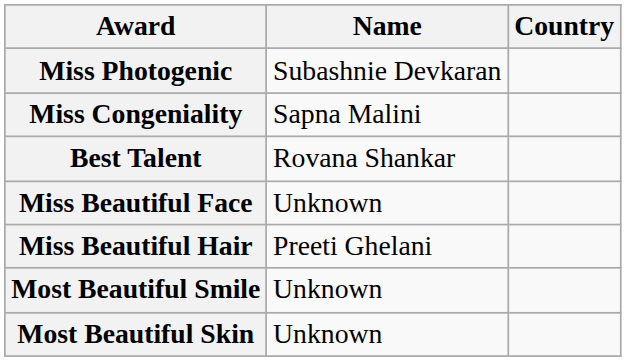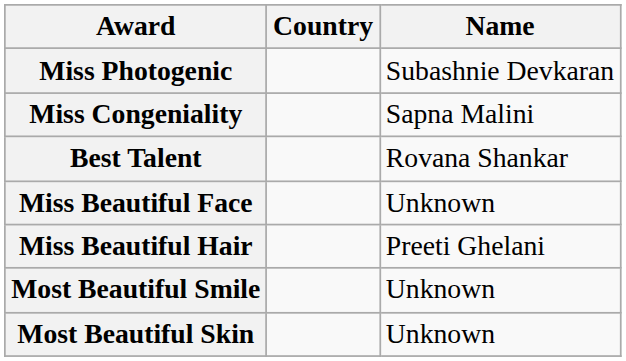columns swapped: Name <-> Country
